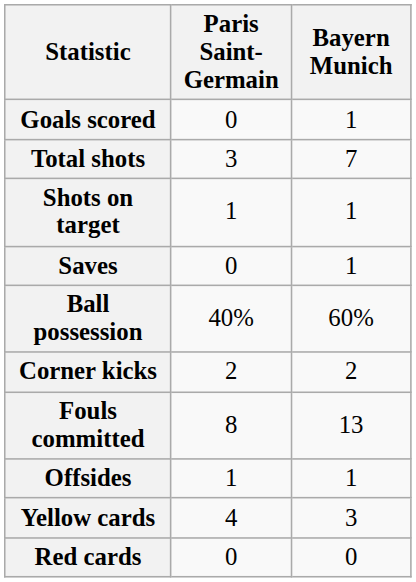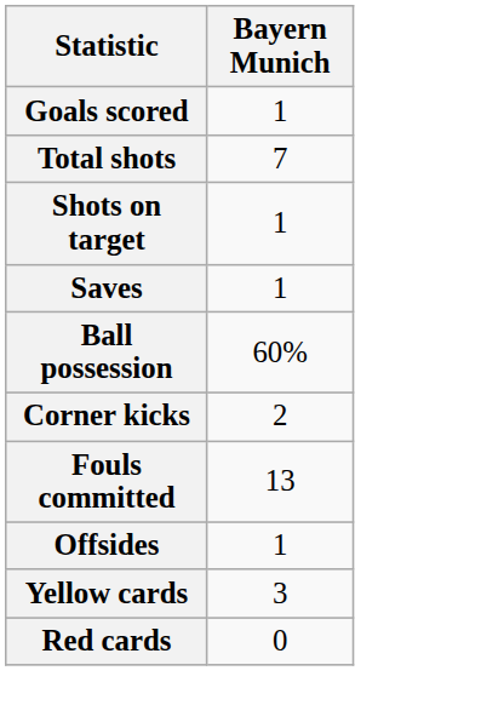- column: Paris Saint-Germain | 0 | 3 | 1 | 0 | 40% | 2 | 8 | 1 | 4 | 0
